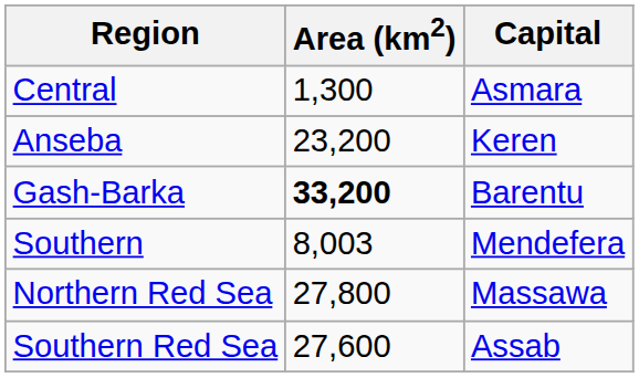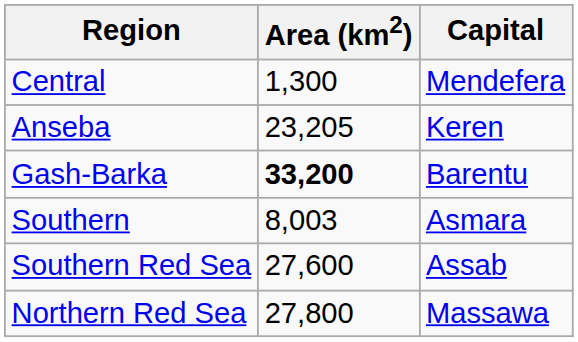Central | Capital: Asmara -> Mendefera
Anseba | Area (km2): 23,200 -> 23,205
Southern | Capital: Mendefera -> Asmara
rows swapped: Northern Red Sea <-> Southern Red Sea
